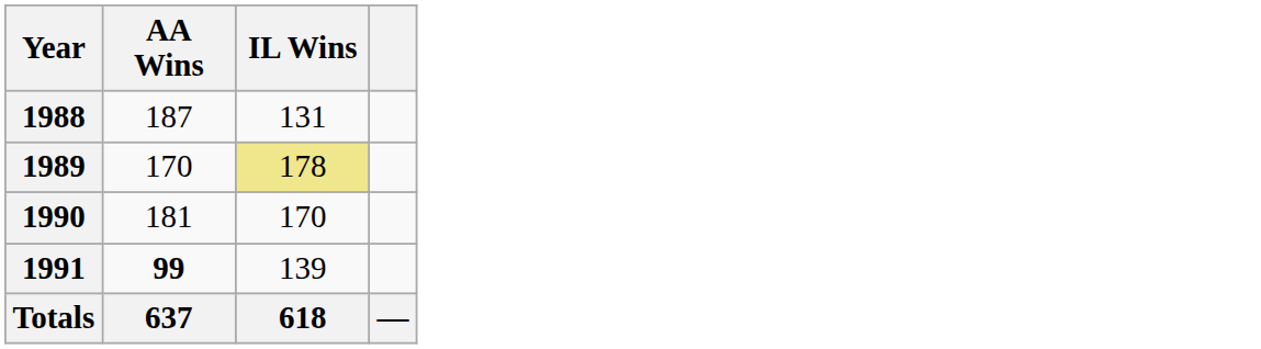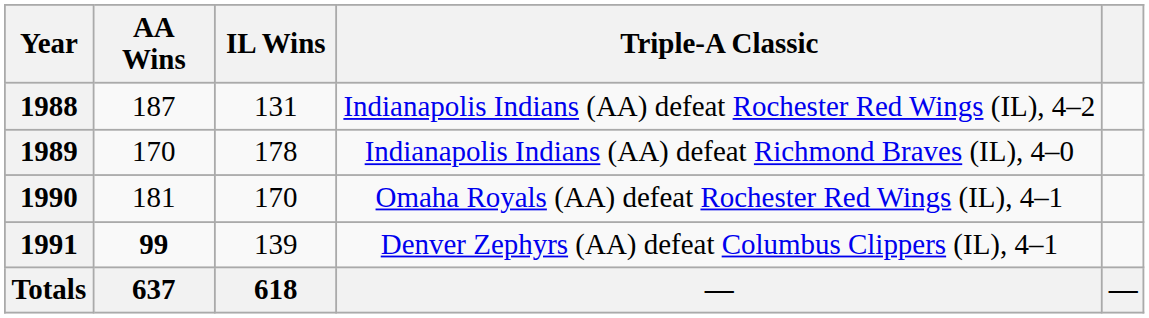+ column: Triple-A Classic | Indianapolis Indians (AA) defeat Rochester Red Wings (IL), 4–2 | Indianapolis Indians (AA) defeat Richmond Braves (IL), 4–0 | Omaha Royals (AA) defeat Rochester Red Wings (IL), 4–1 | Denver Zephyrs (AA) defeat Columbus Clippers (IL), 4–1 | —
1989 | IL Wins: khaki background -> no background
